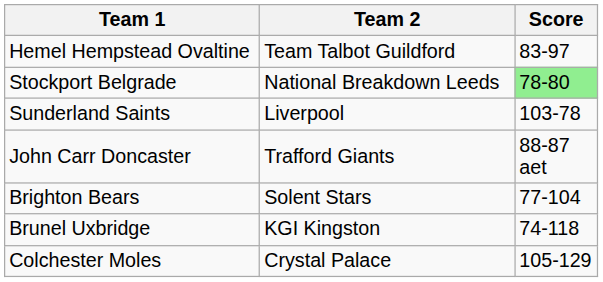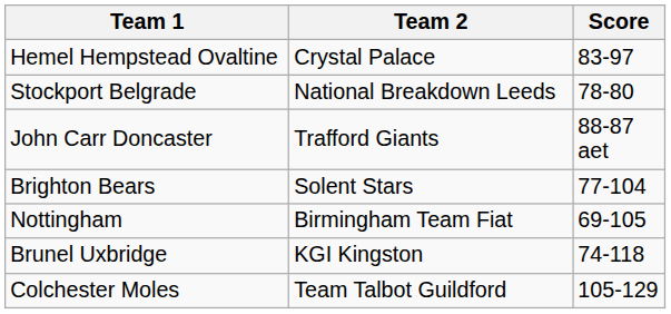Hemel Hempstead Ovaltine | Team 2: Team Talbot Guildford -> Crystal Palace
Stockport Belgrade | Score: lightgreen background -> no background
- row: Sunderland Saints | Liverpool | 103-78
+ row: Nottingham | Birmingham Team Fiat | 69-105
Colchester Moles | Team 2: Crystal Palace -> Team Talbot Guildford
